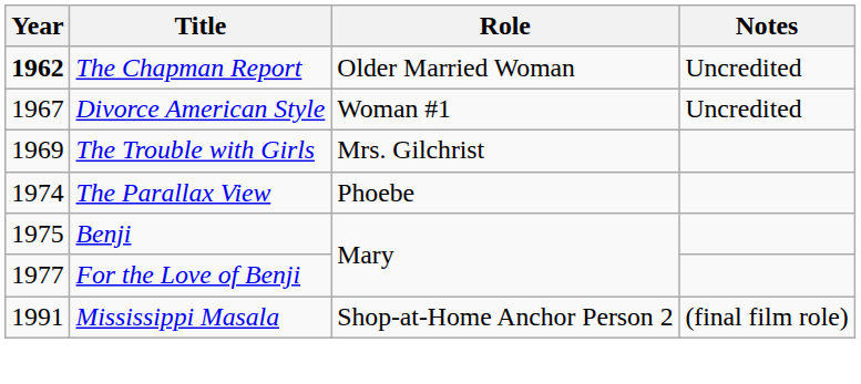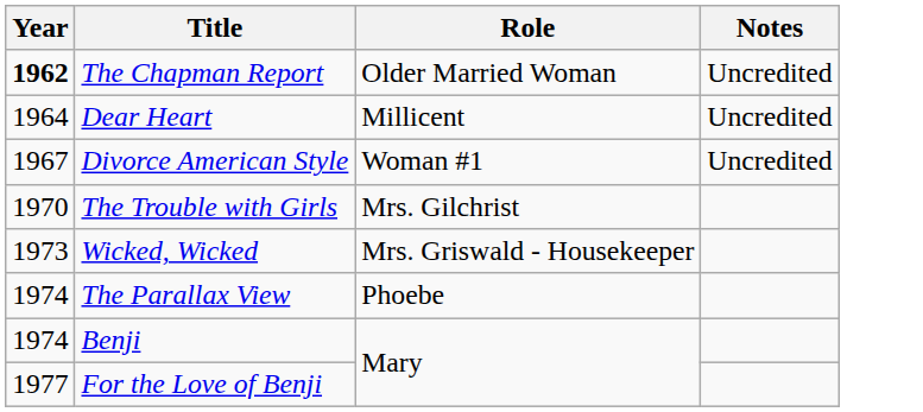+ row: 1964 | Dear Heart | Millicent | Uncredited
The Trouble with Girls | Year: 1969 -> 1970
+ row: 1973 | Wicked, Wicked | Mrs. Griswald - Housekeeper
Benji | Year: 1975 -> 1974
- row: 1991 | Mississippi Masala | Shop-at-Home Anchor Person 2 | (final film role)
